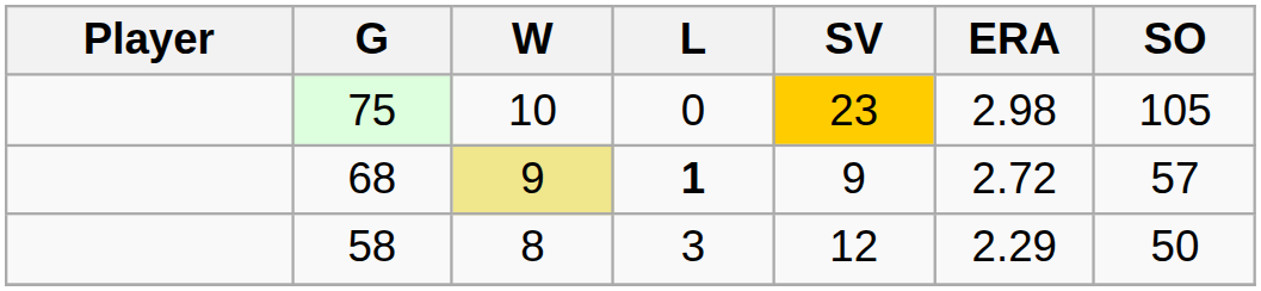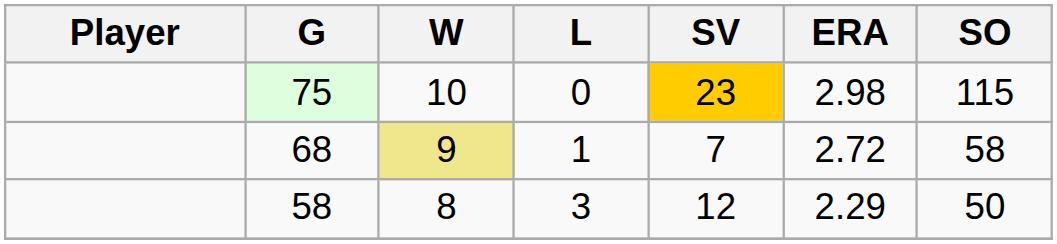75 | SO: 105 -> 115
68 | L: bold -> normal
68 | SV: 9 -> 7
68 | SO: 57 -> 58
